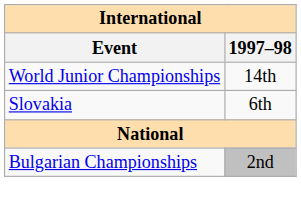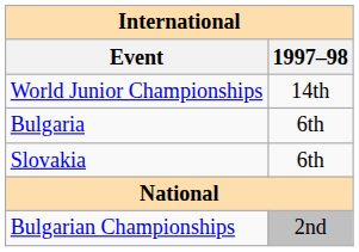+ row: Bulgaria | 6th
